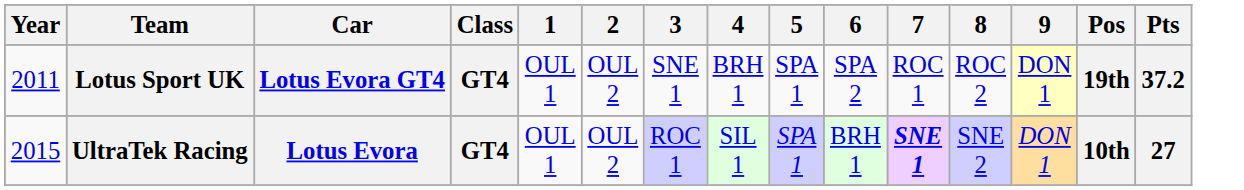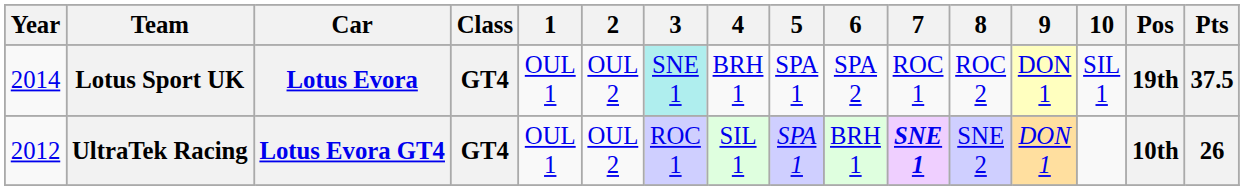+ column: 10 | SIL 1
Lotus Sport UK | Year: 2011 -> 2014
Lotus Sport UK | Car: Lotus Evora GT4 -> Lotus Evora
Lotus Sport UK | 3: no background -> paleturquoise background
Lotus Sport UK | Pts: 37.2 -> 37.5
UltraTek Racing | Year: 2015 -> 2012
UltraTek Racing | Car: Lotus Evora -> Lotus Evora GT4
UltraTek Racing | Pts: 27 -> 26
